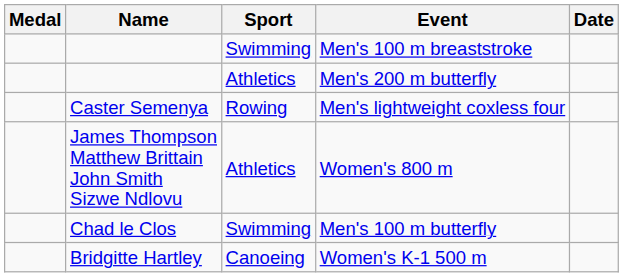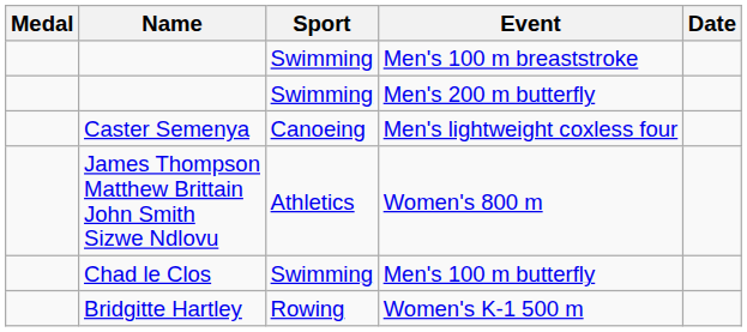Men's 200 m butterfly | Sport: Athletics -> Swimming
Men's lightweight coxless four | Sport: Rowing -> Canoeing
Women's K-1 500 m | Sport: Canoeing -> Rowing
